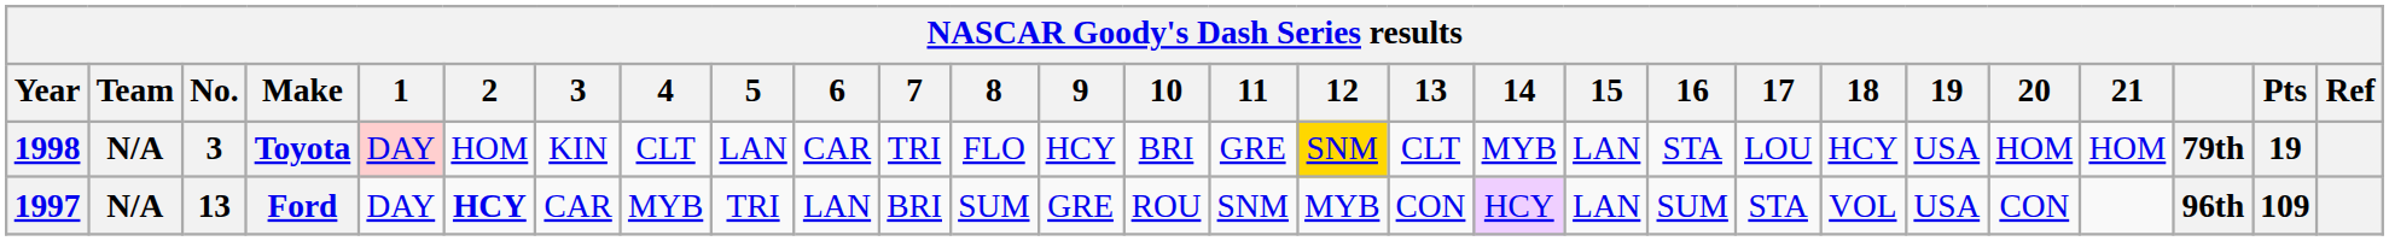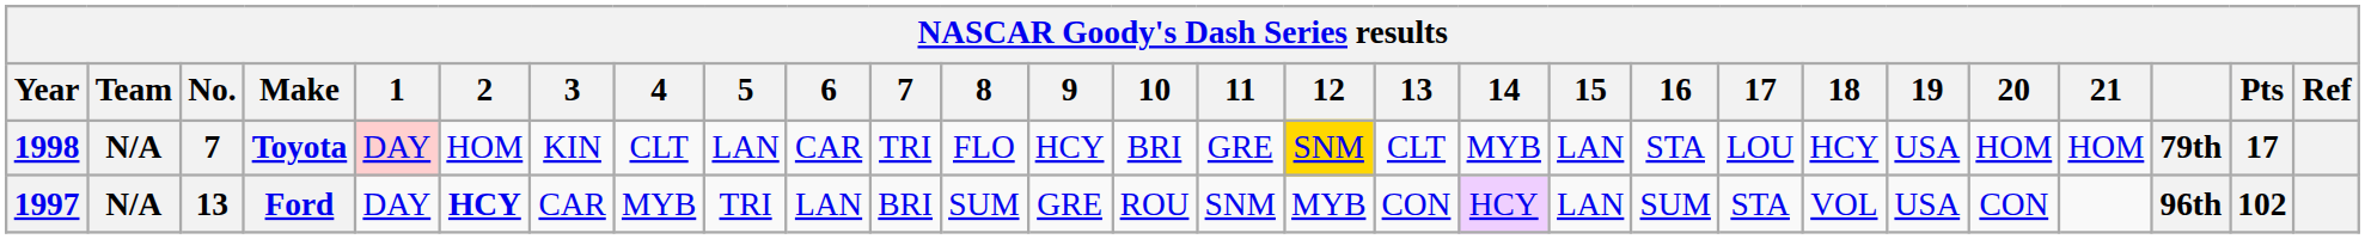Toyota | No.: 3 -> 7
Toyota | Pts: 19 -> 17
Ford | Pts: 109 -> 102
